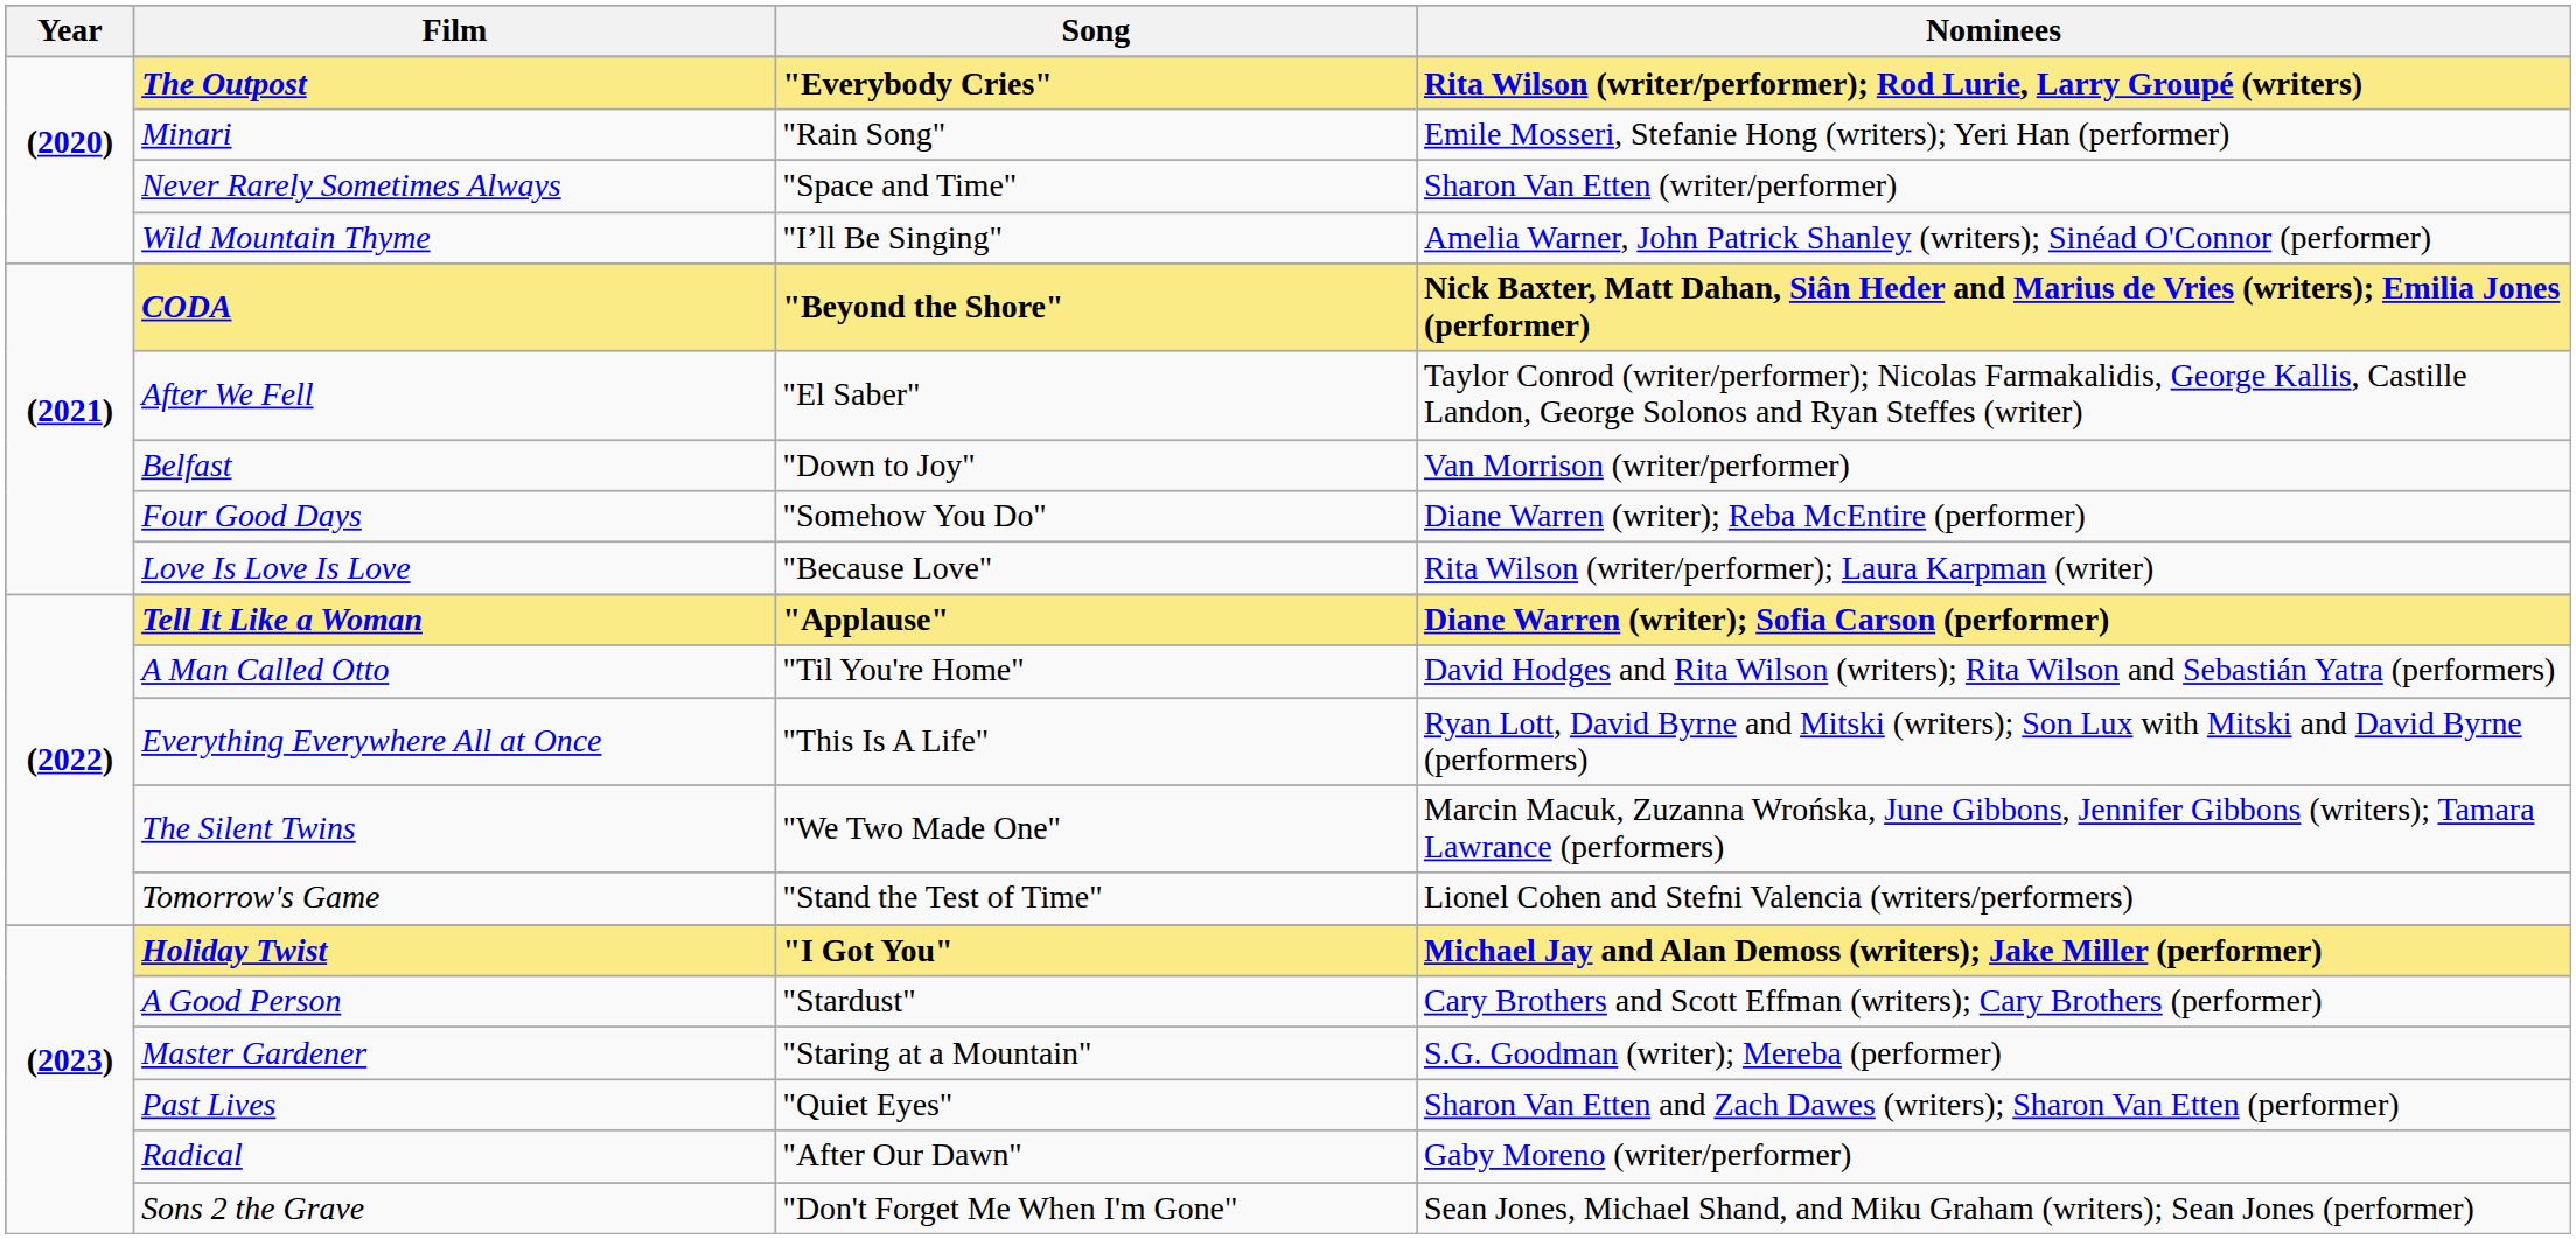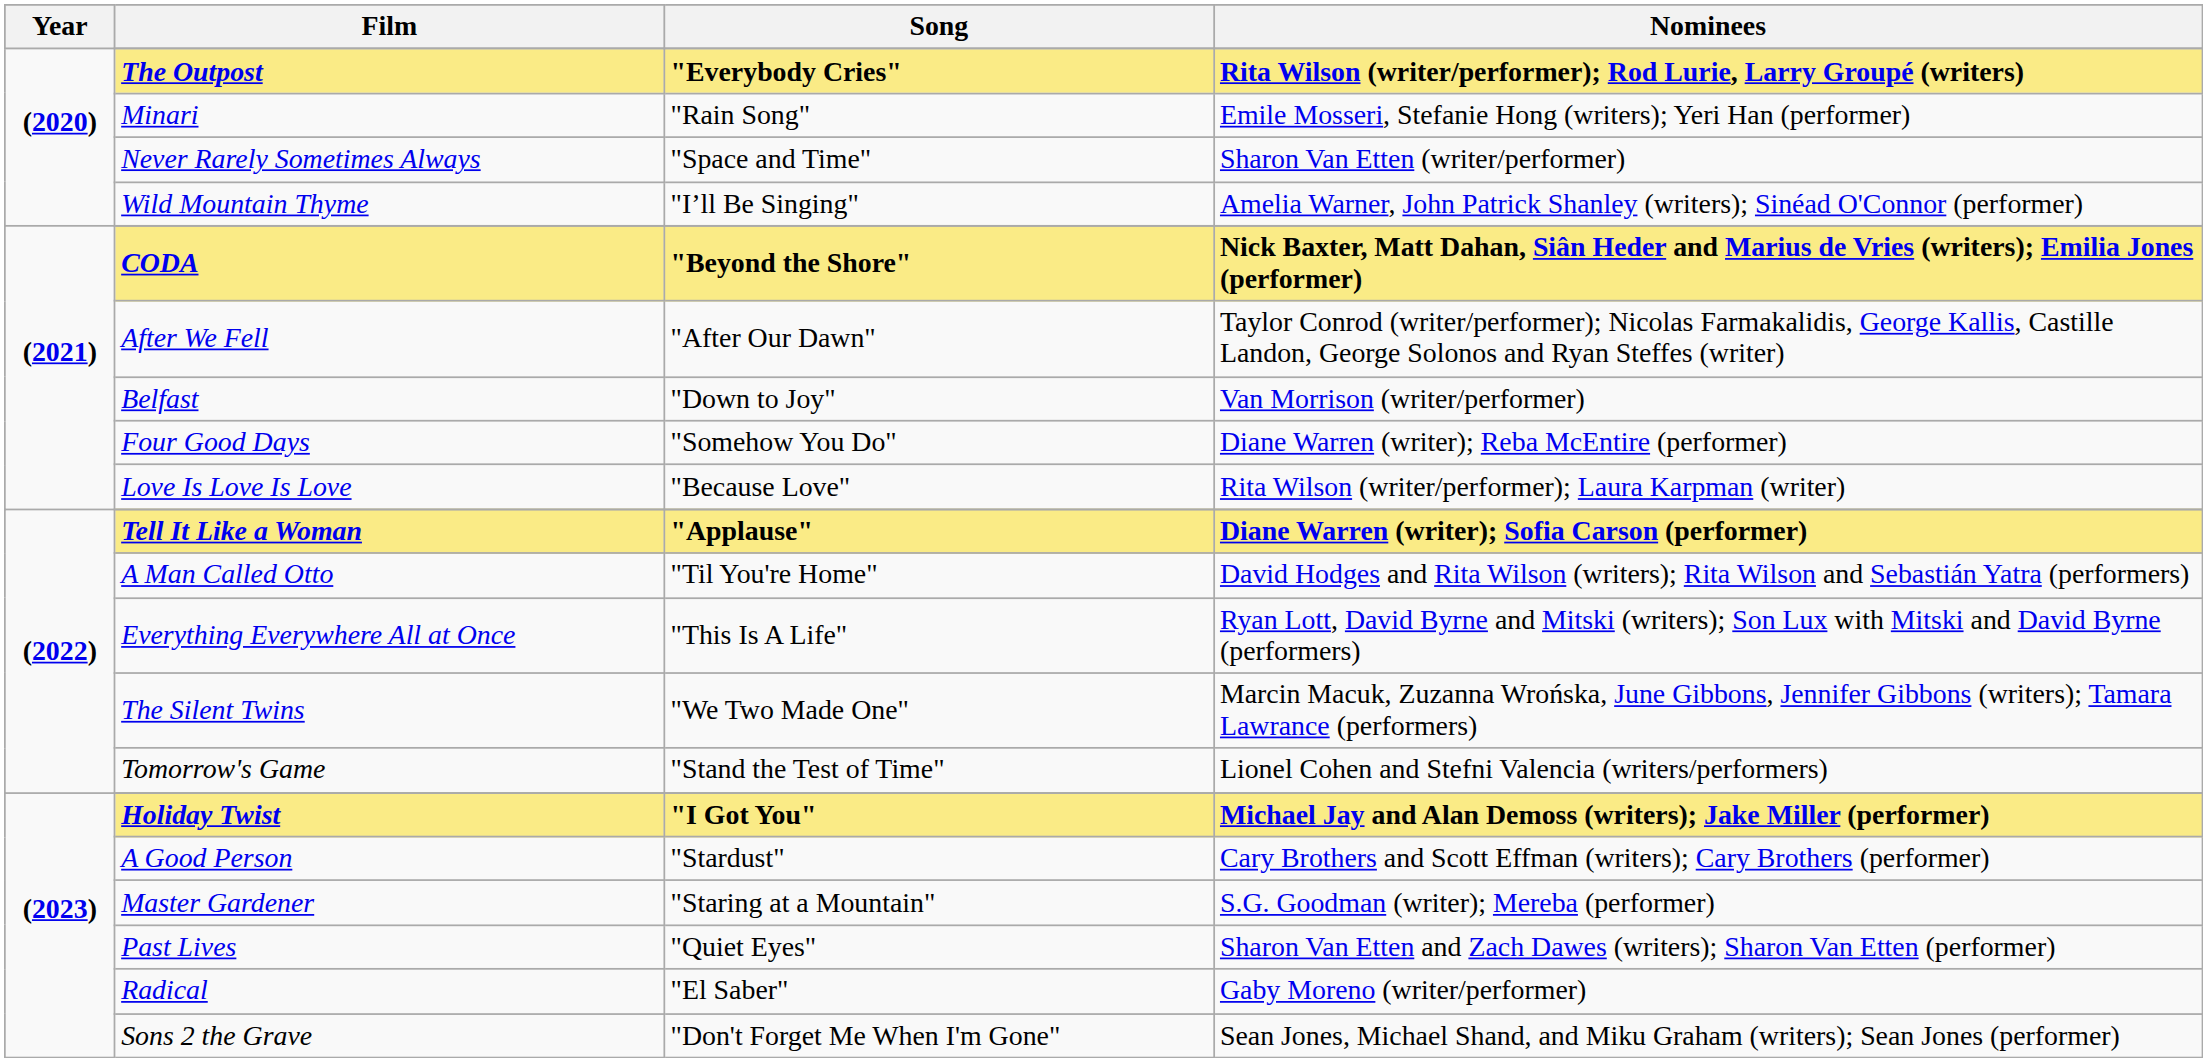After We Fell | Song: "El Saber" -> "After Our Dawn"
Radical | Song: "After Our Dawn" -> "El Saber"
